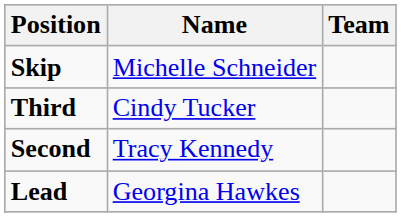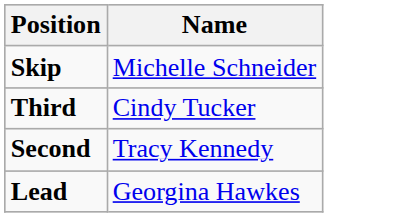- column: Team
